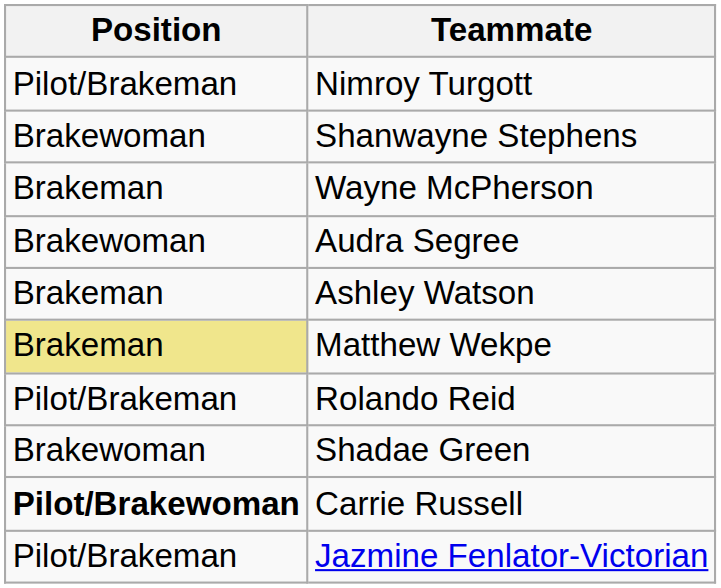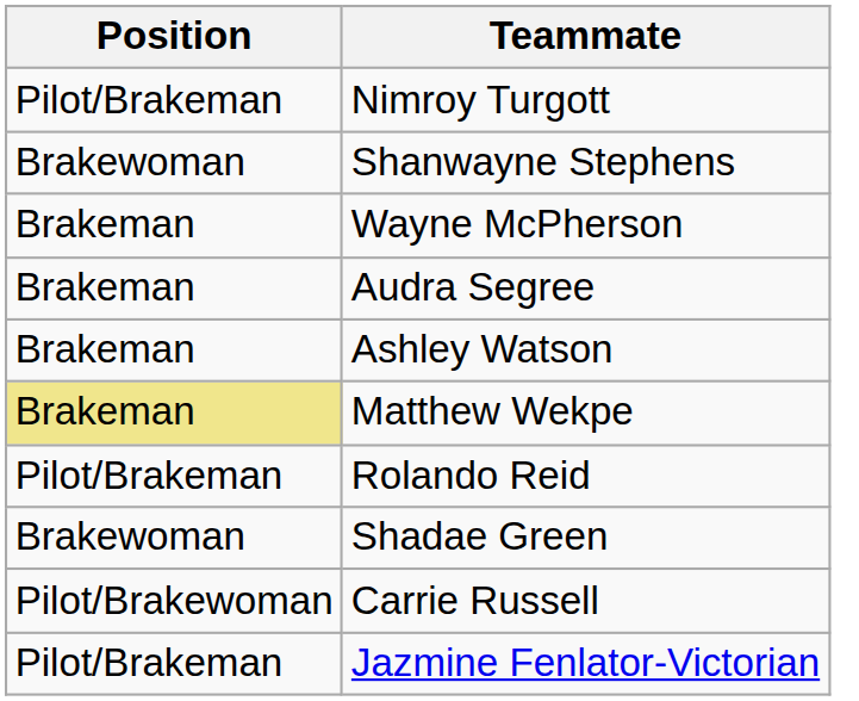Audra Segree | Position: Brakewoman -> Brakeman
Carrie Russell | Position: bold -> normal
